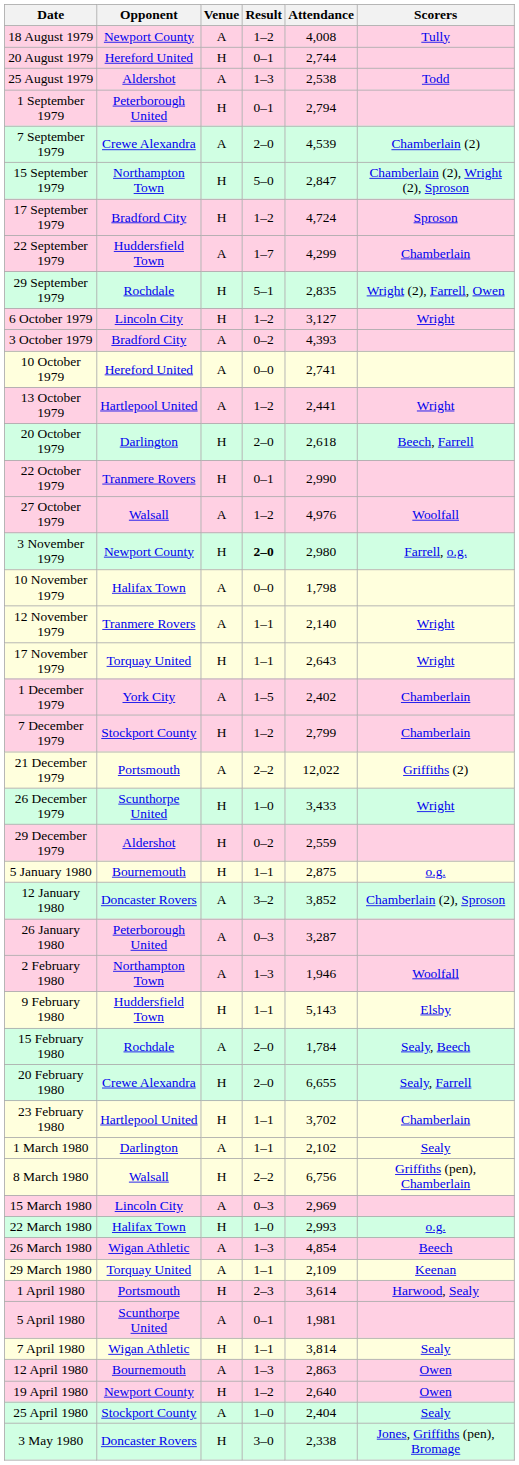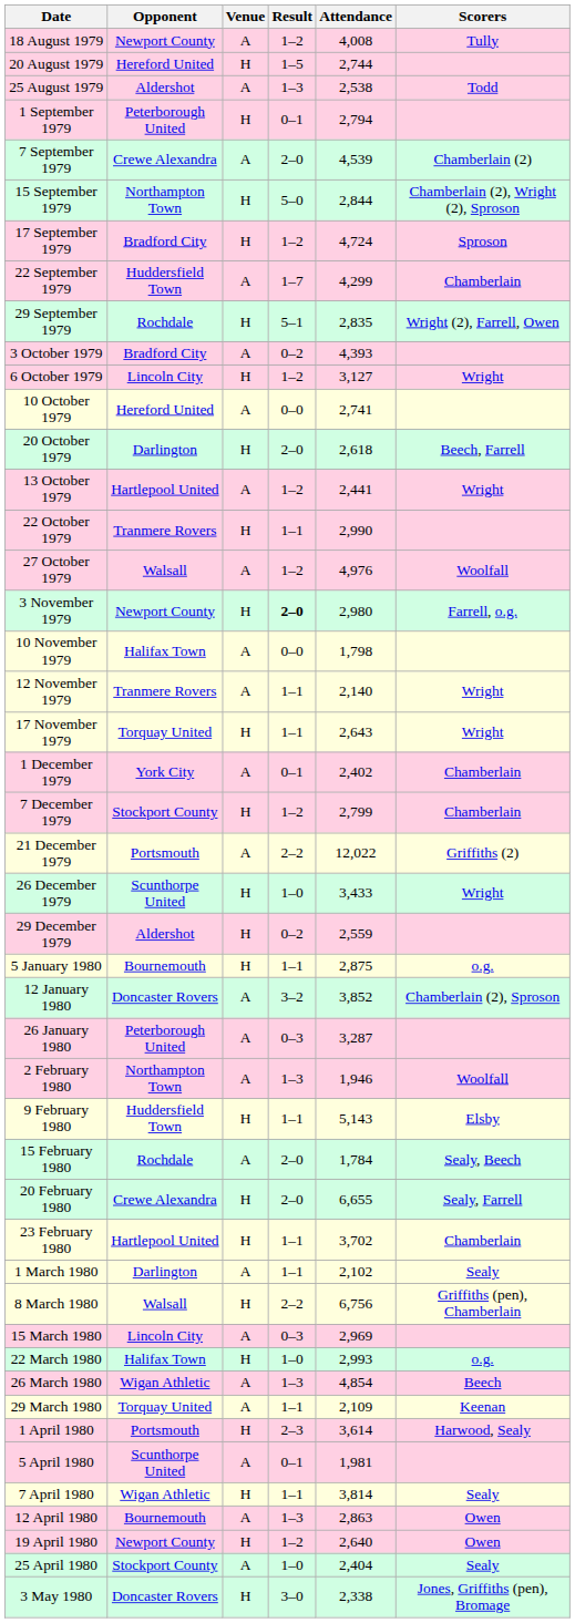20 August 1979 | Result: 0–1 -> 1–5
15 September 1979 | Attendance: 2,847 -> 2,844
rows swapped: 3 October 1979 <-> 6 October 1979
rows swapped: 13 October 1979 <-> 20 October 1979
22 October 1979 | Result: 0–1 -> 1–1
1 December 1979 | Result: 1–5 -> 0–1
